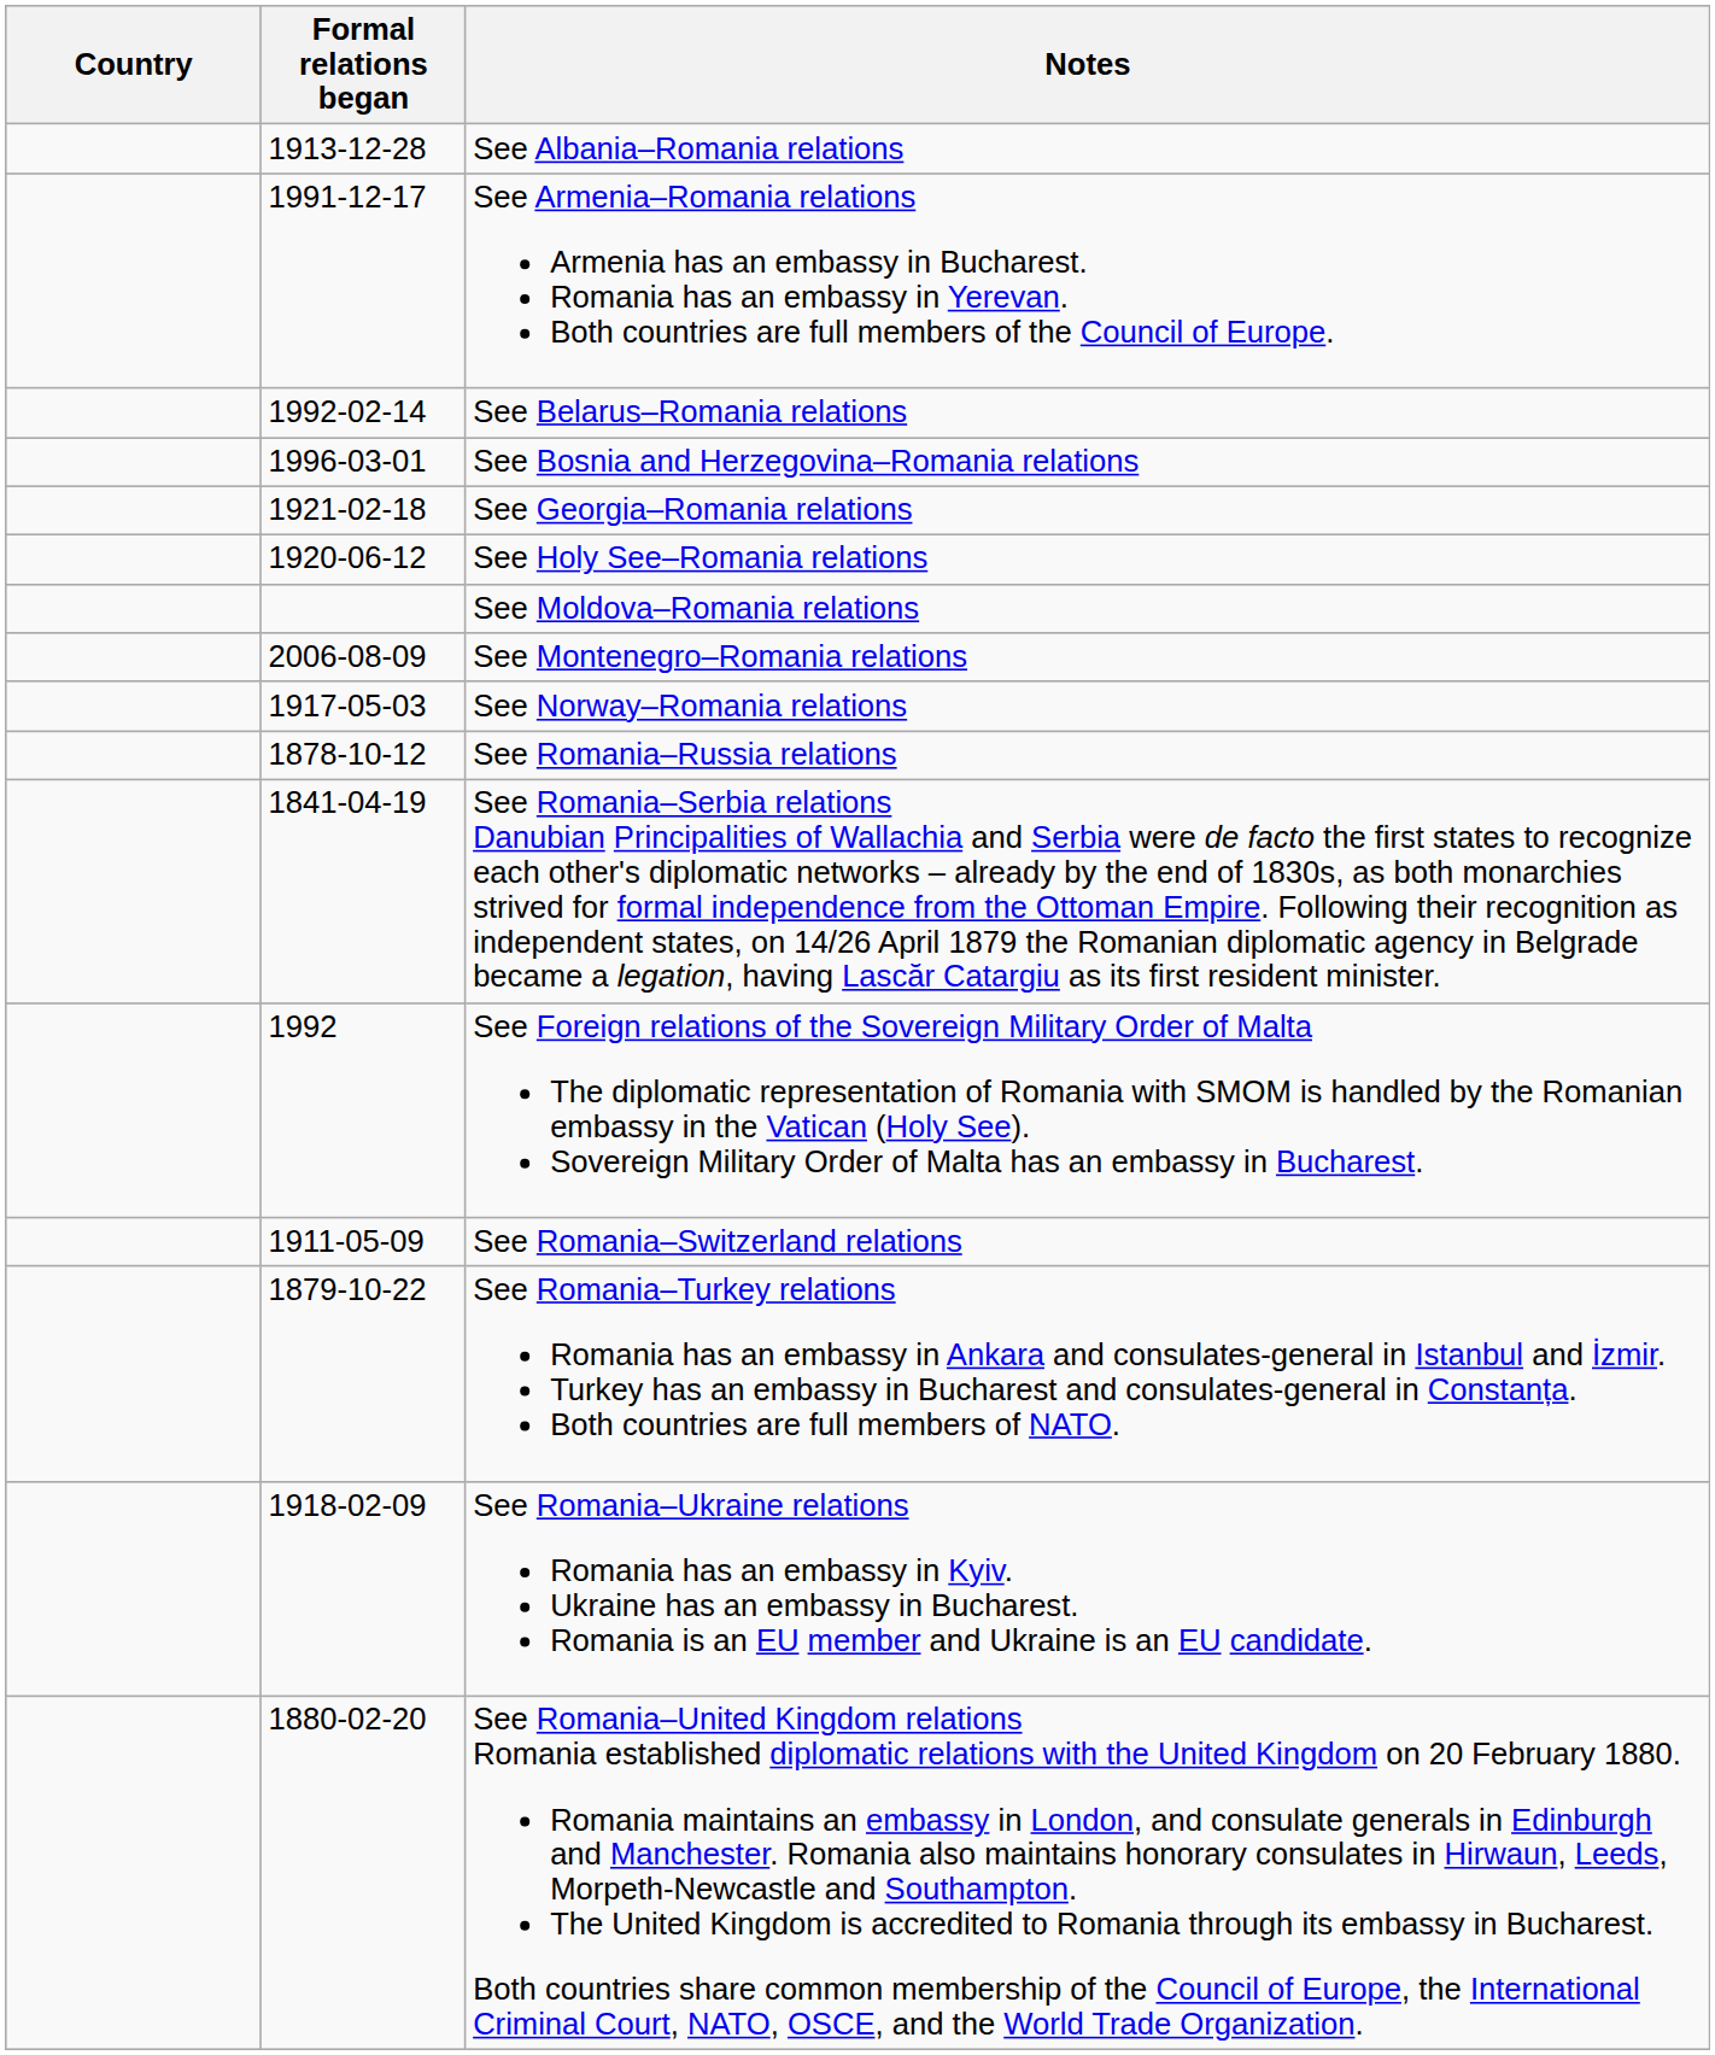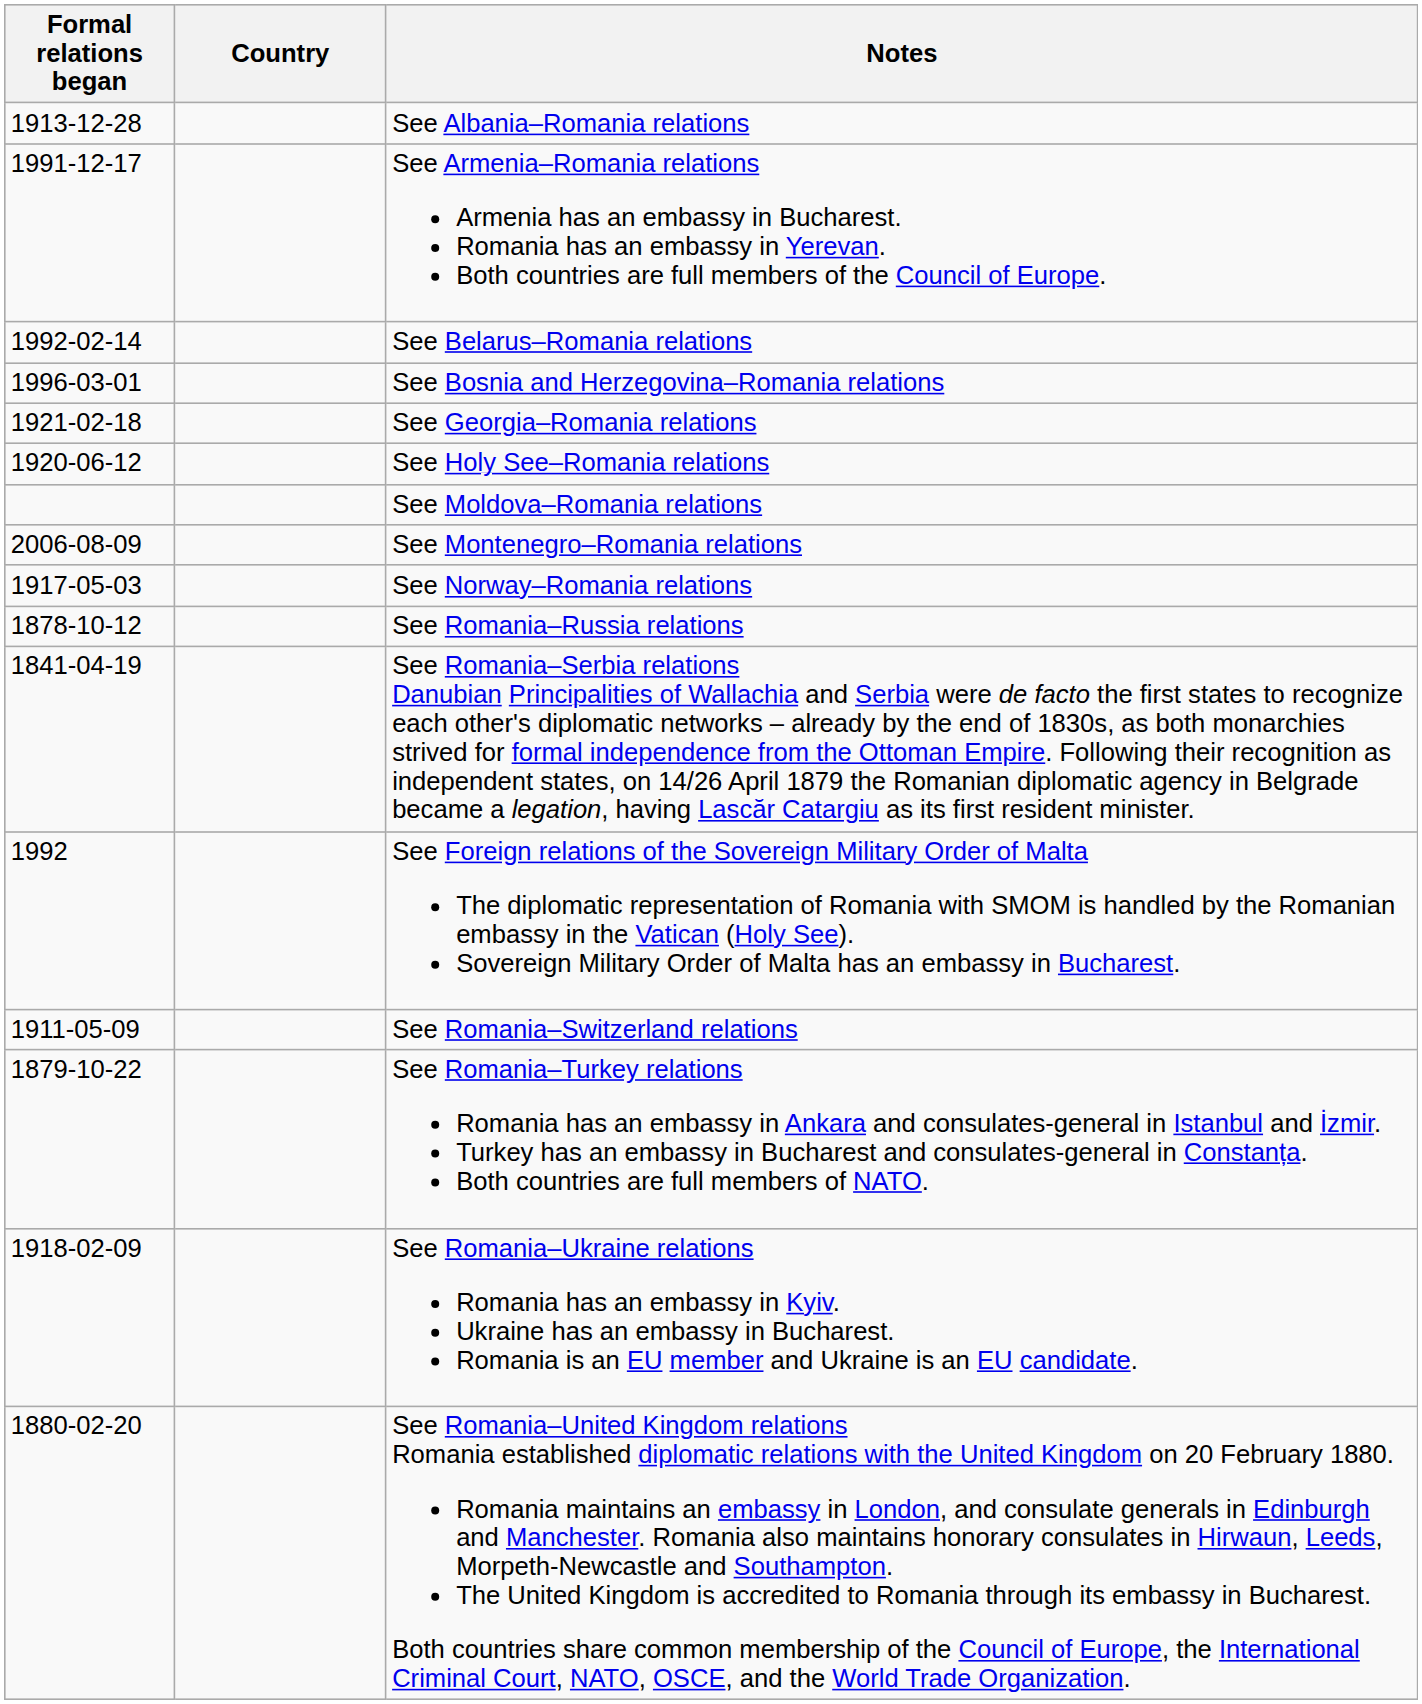columns swapped: Country <-> Formal relations began
